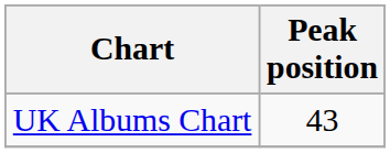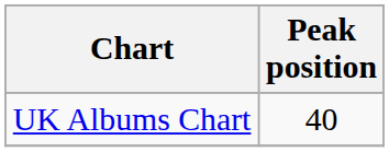UK Albums Chart | Peak position: 43 -> 40
